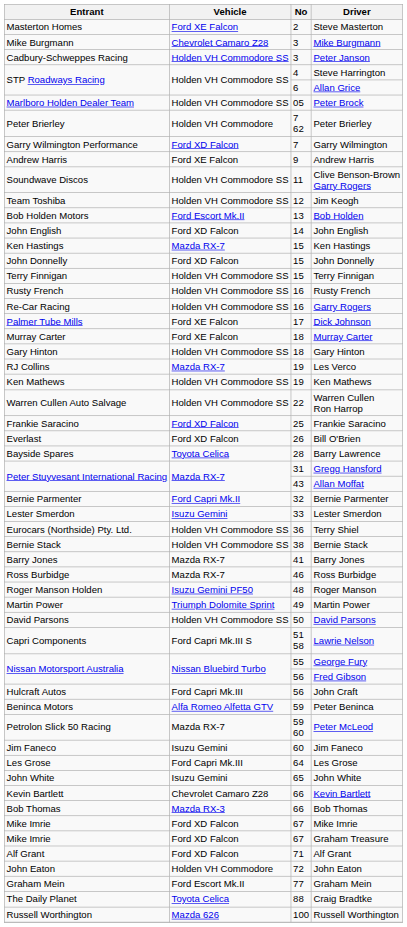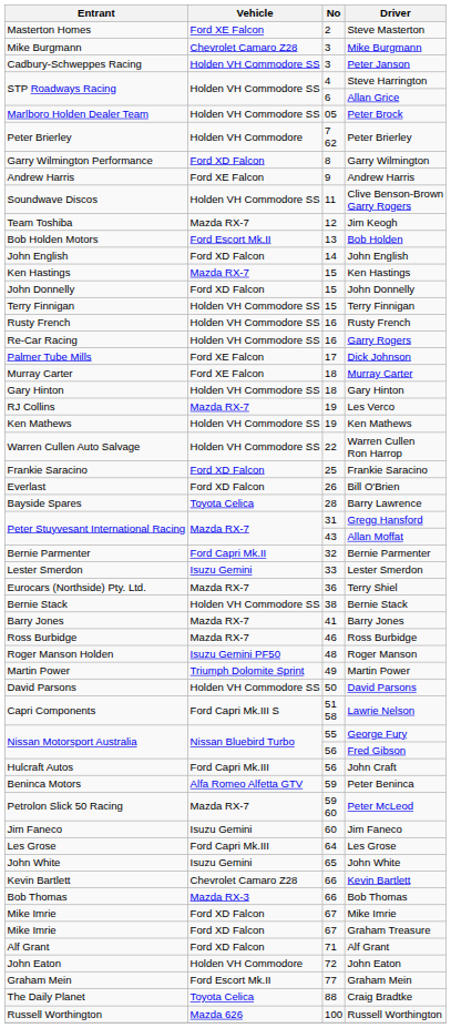Garry Wilmington | No: 7 -> 8
Jim Keogh | Vehicle: Holden VH Commodore SS -> Mazda RX-7
Terry Shiel | Vehicle: Holden VH Commodore SS -> Mazda RX-7
